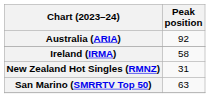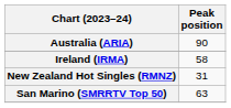Australia (ARIA) | Peak position: 92 -> 90
